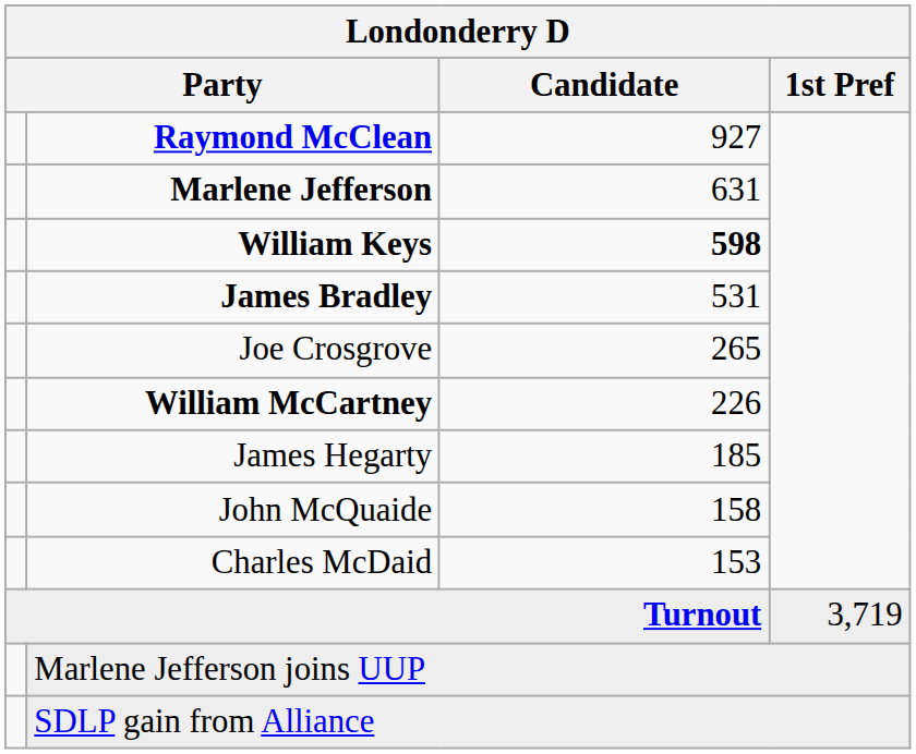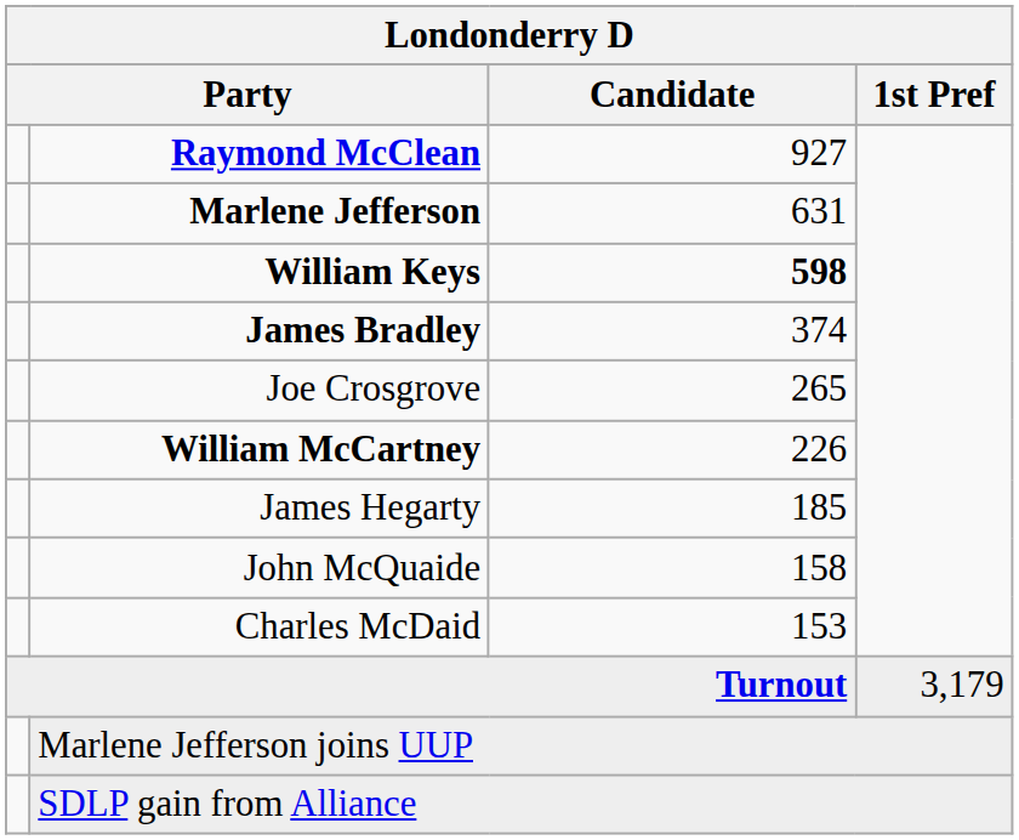James Bradley | Candidate: 531 -> 374
Turnout | 1st Pref: 3,719 -> 3,179
